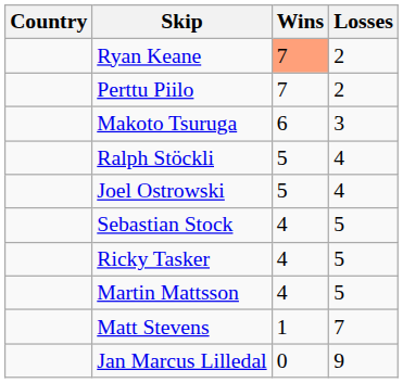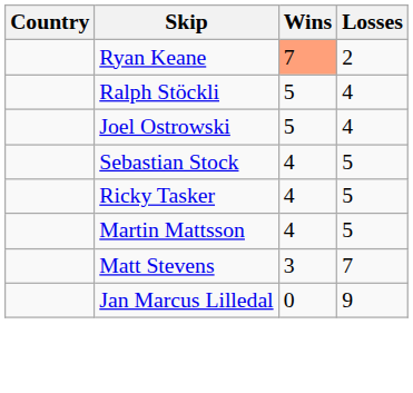- row: Perttu Piilo | 7 | 2
- row: Makoto Tsuruga | 6 | 3
Matt Stevens | Wins: 1 -> 3
